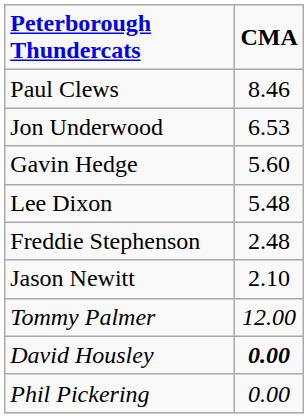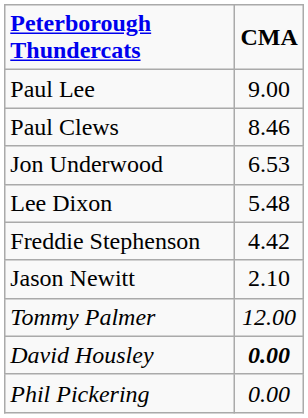+ row: Paul Lee | 9.00
- row: Gavin Hedge | 5.60
Freddie Stephenson | CMA: 2.48 -> 4.42
